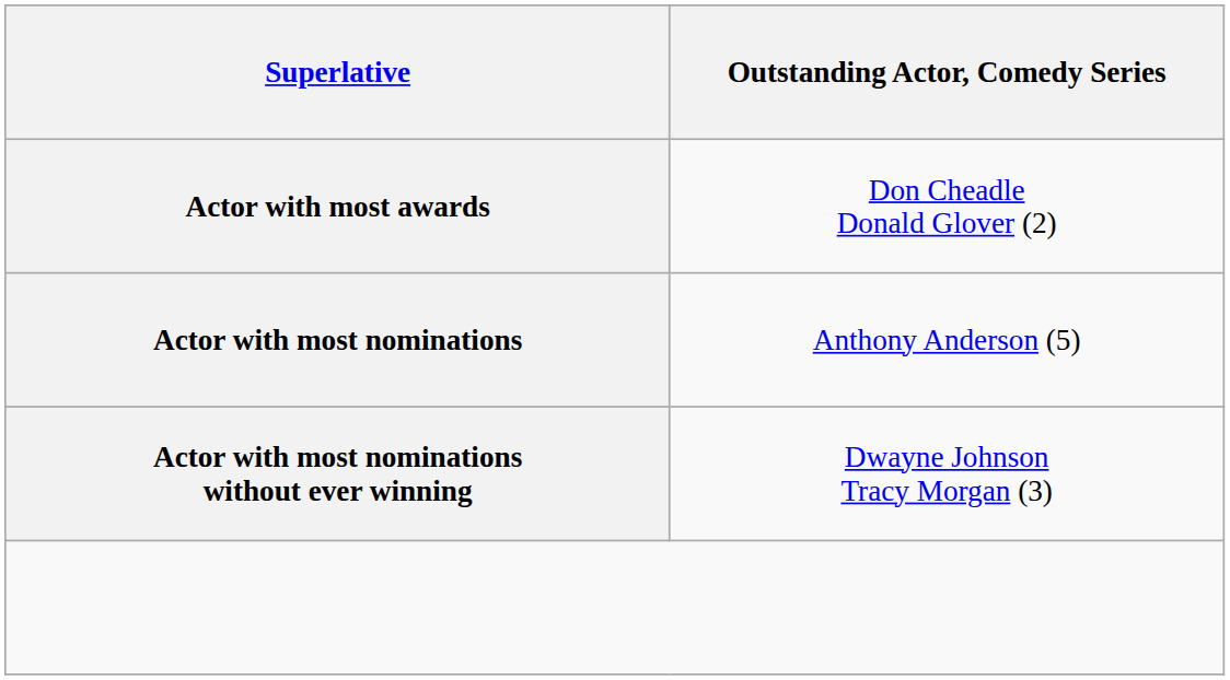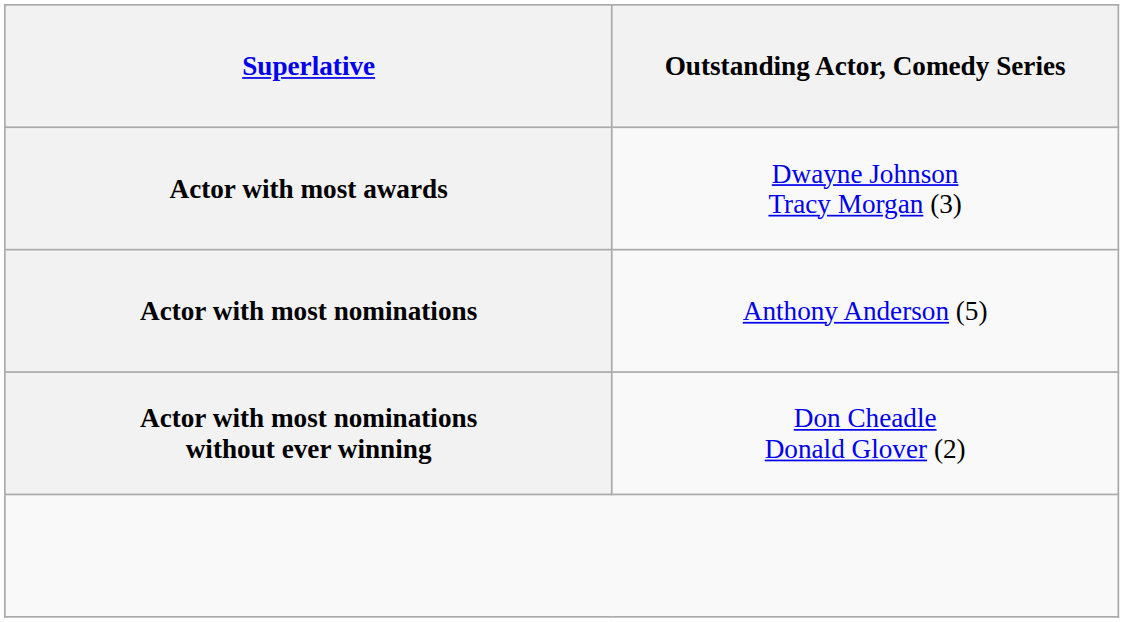Actor with most awards | column 2: Don Cheadle Donald Glover (2) -> Dwayne Johnson Tracy Morgan (3)
Actor with most nominations without ever winning | column 2: Dwayne Johnson Tracy Morgan (3) -> Don Cheadle Donald Glover (2)
